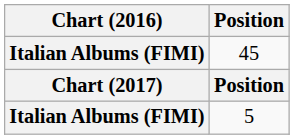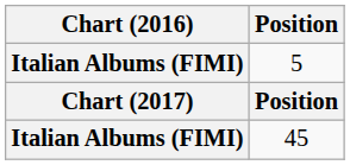rows swapped: 5 <-> 45
